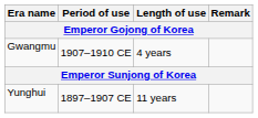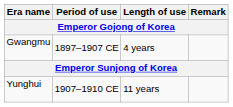Gwangmu | Period of use: 1907–1910 CE -> 1897–1907 CE
Yunghui | Period of use: 1897–1907 CE -> 1907–1910 CE
